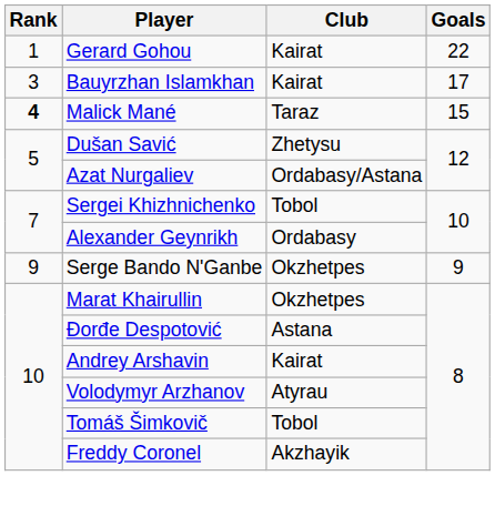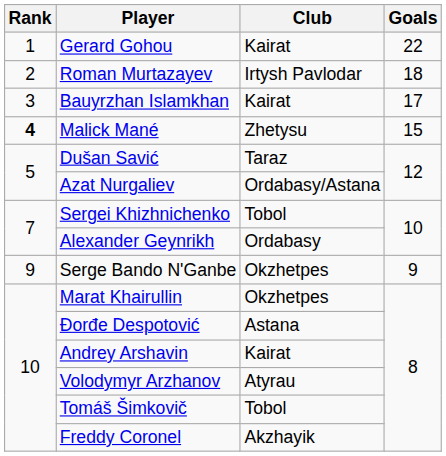+ row: 2 | Roman Murtazayev | Irtysh Pavlodar | 18
Malick Mané | Club: Taraz -> Zhetysu
Dušan Savić | Club: Zhetysu -> Taraz
